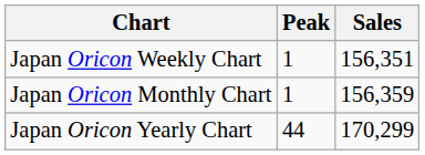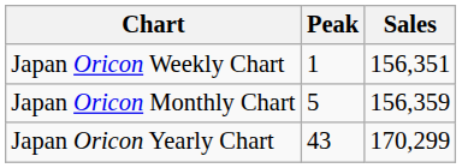Japan Oricon Monthly Chart | Peak: 1 -> 5
Japan Oricon Yearly Chart | Peak: 44 -> 43
